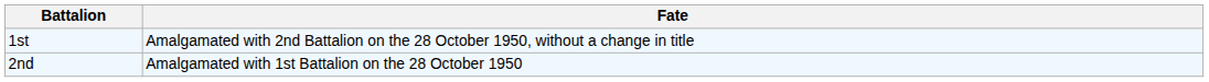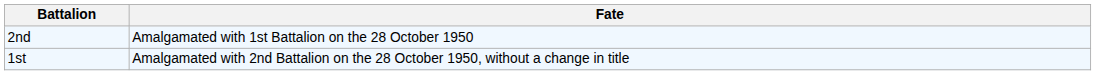rows swapped: 1st <-> 2nd
